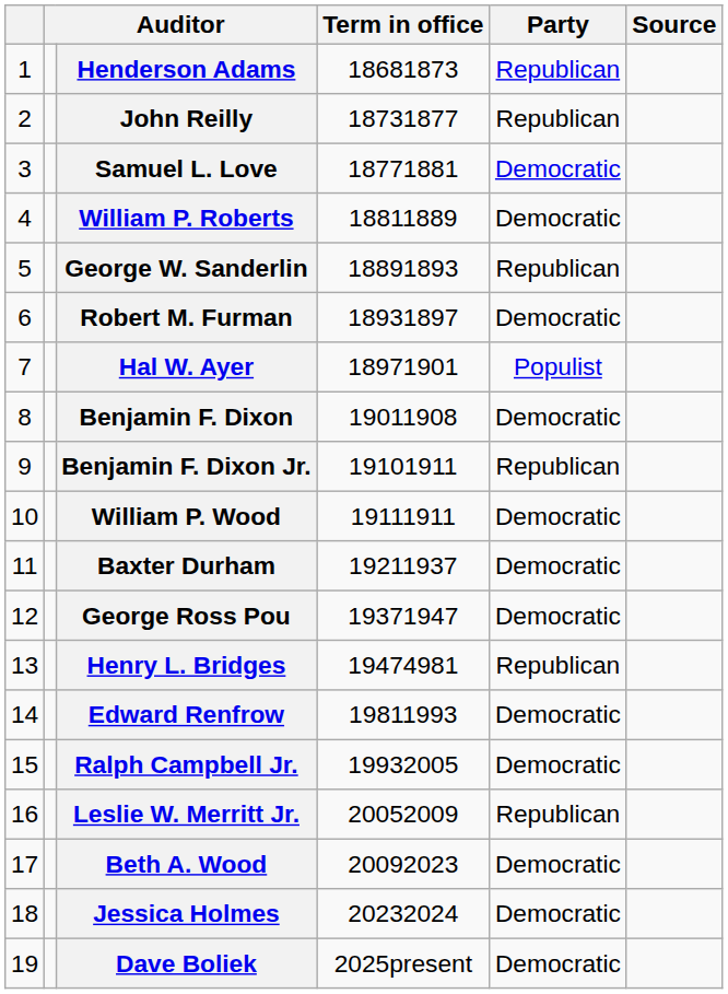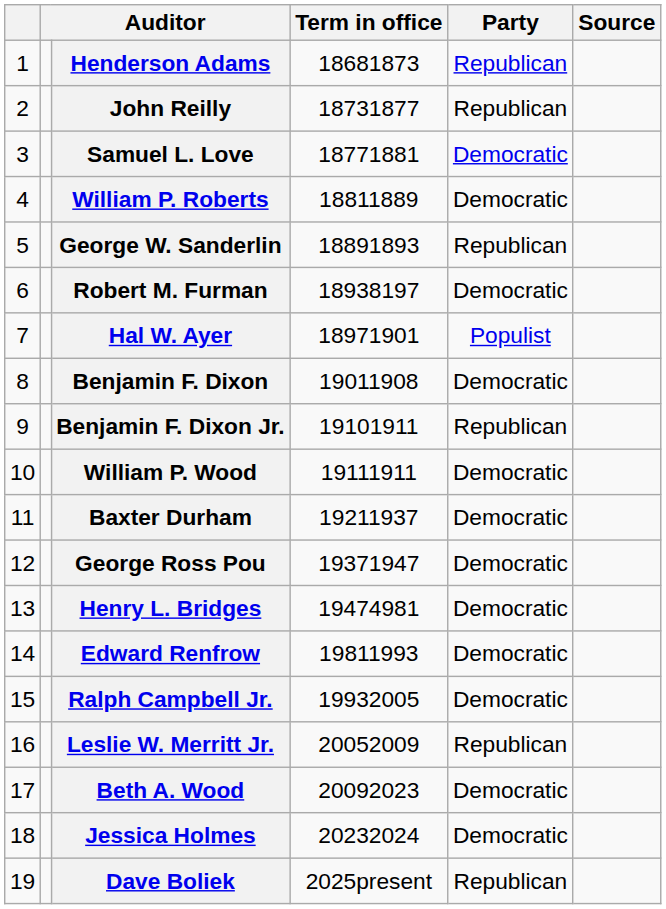Robert M. Furman | Term in office: 18931897 -> 18938197
Henry L. Bridges | Party: Republican -> Democratic
Dave Boliek | Party: Democratic -> Republican
